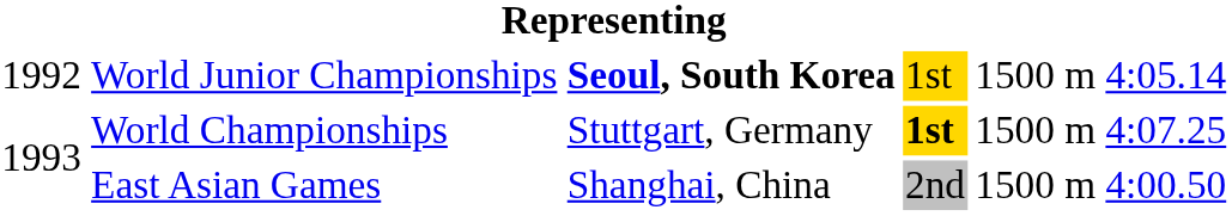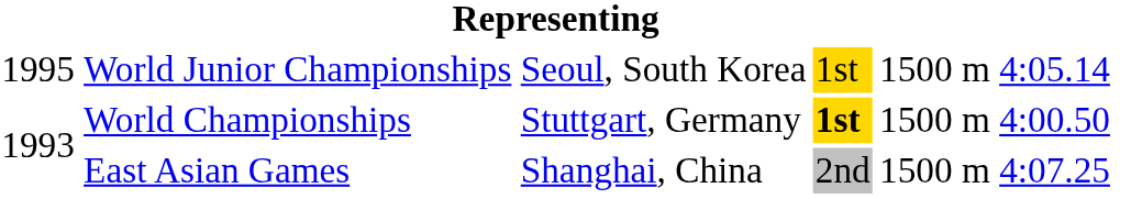World Junior Championships | column 1: 1992 -> 1995
World Junior Championships | column 3: bold -> normal
World Championships | column 6: 4:07.25 -> 4:00.50
East Asian Games | column 6: 4:00.50 -> 4:07.25
